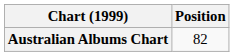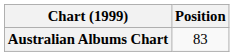Australian Albums Chart | Position: 82 -> 83
